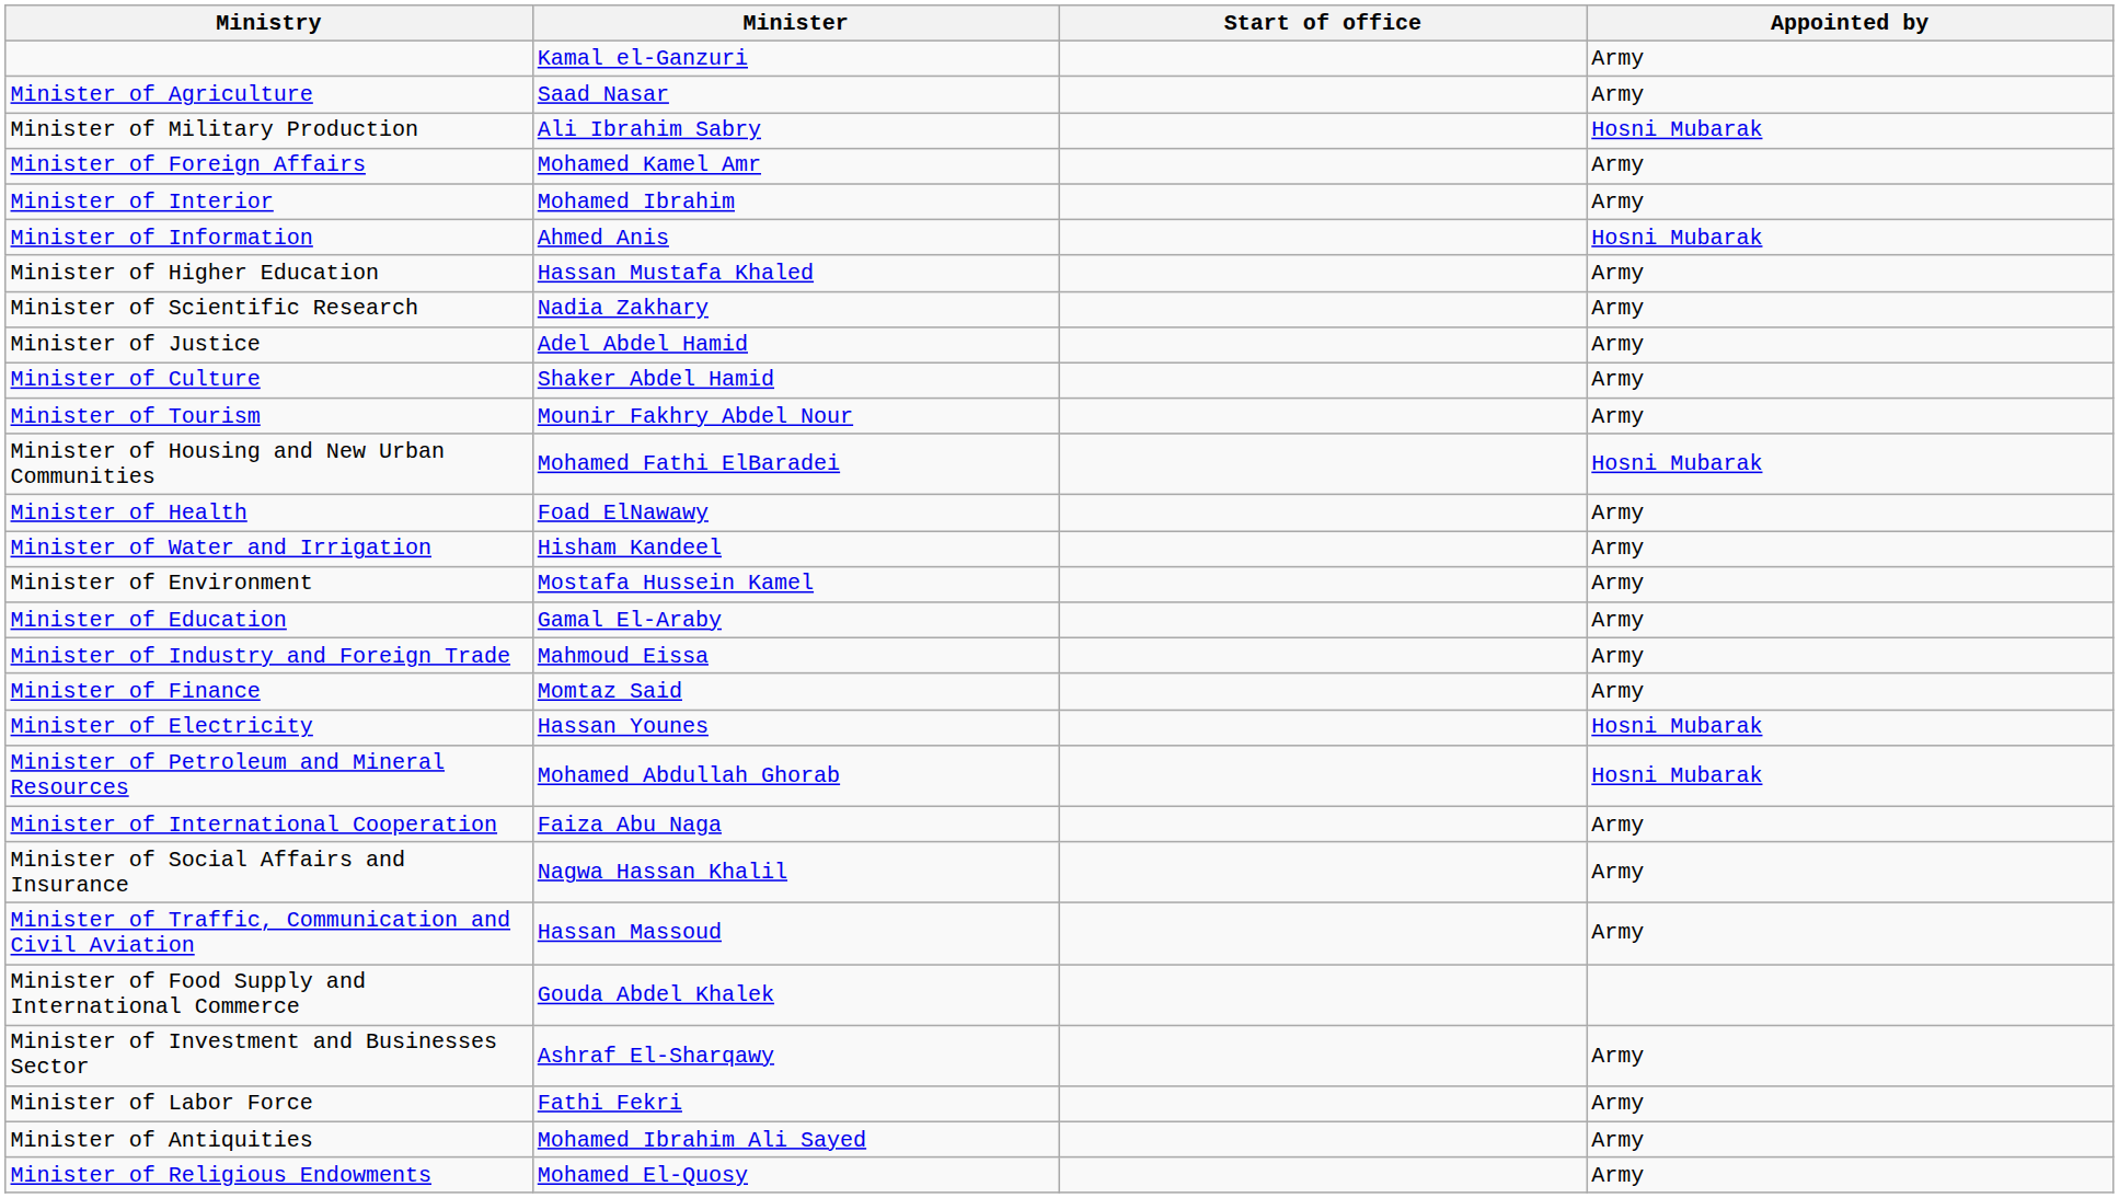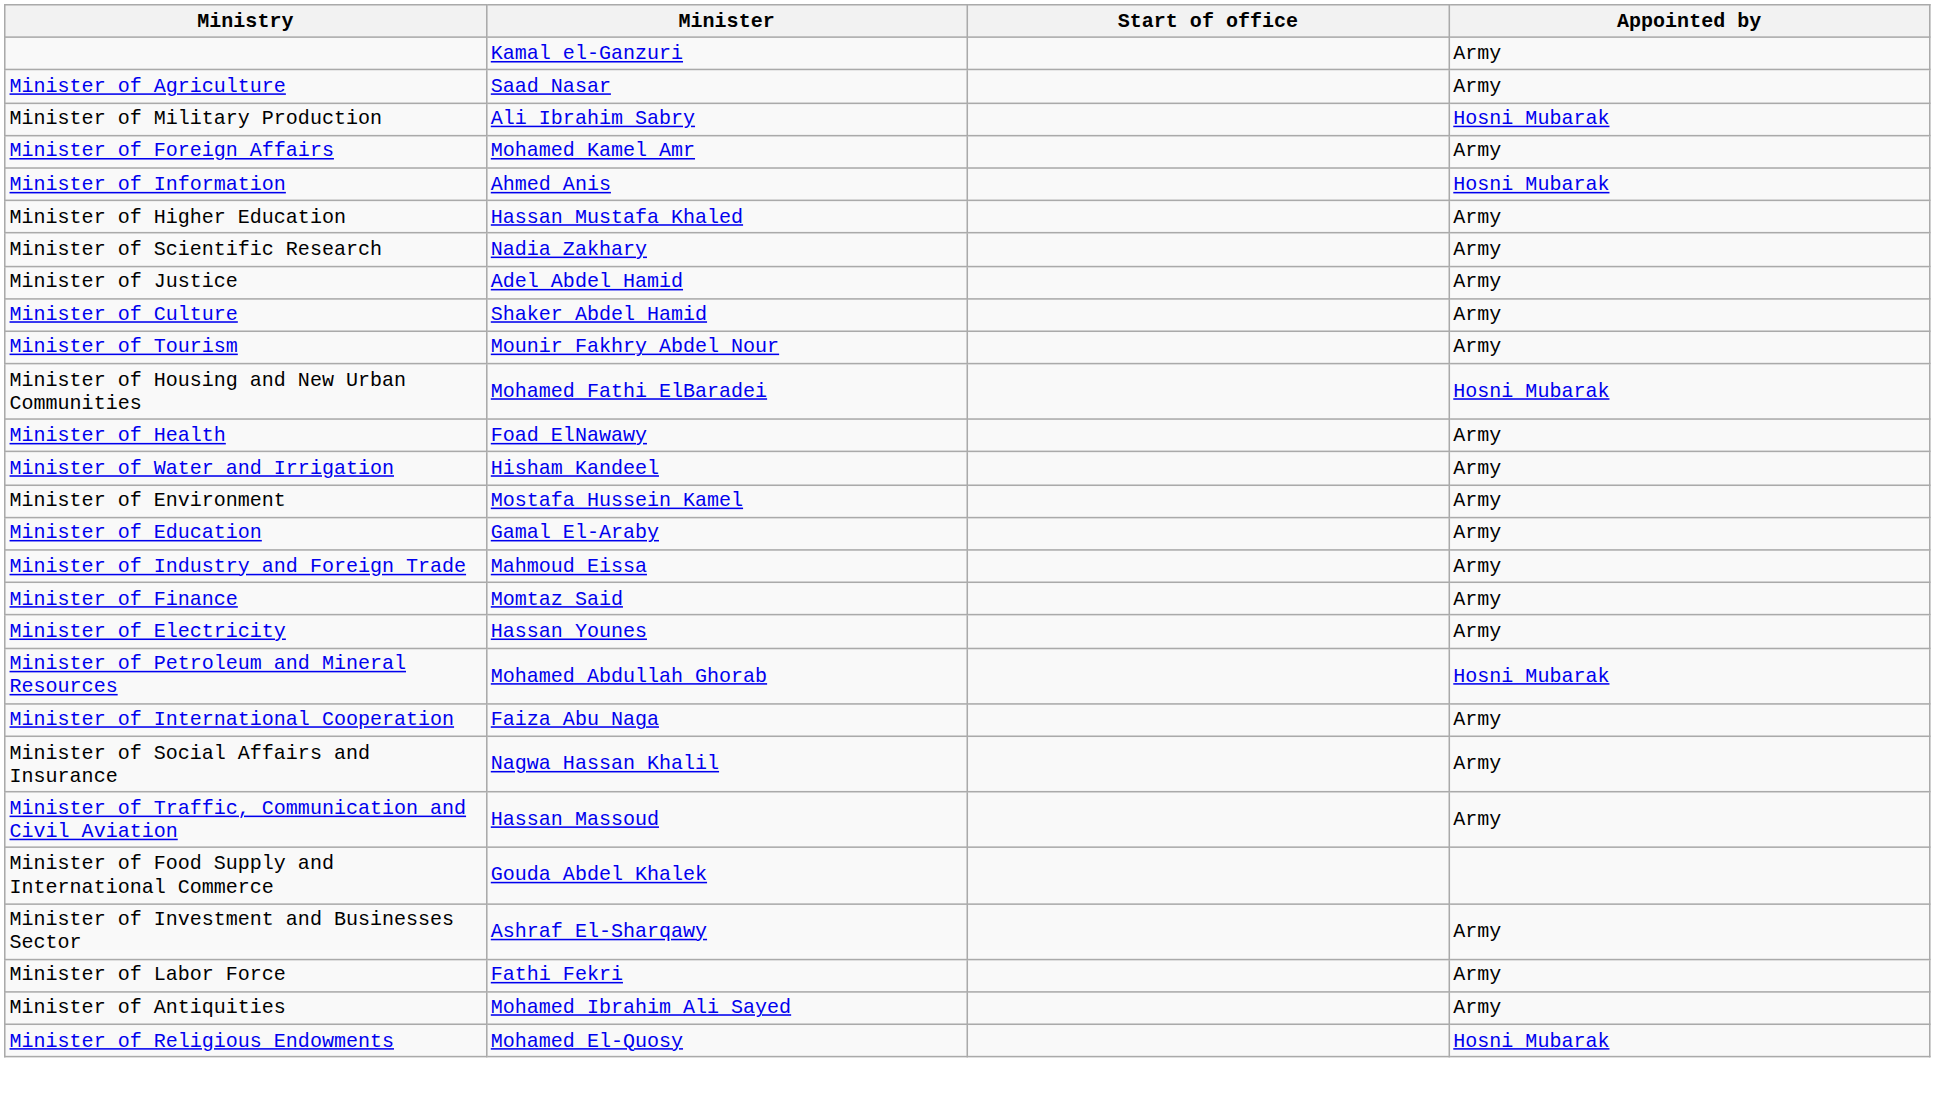- row: Minister of Interior | Mohamed Ibrahim | Army
Minister of Electricity | Appointed by: Hosni Mubarak -> Army
Minister of Religious Endowments | Appointed by: Army -> Hosni Mubarak
